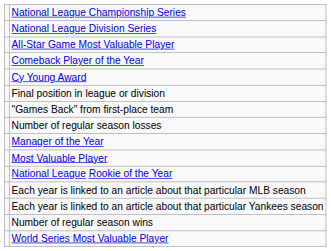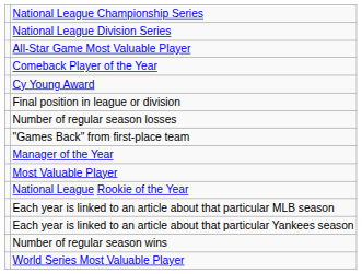rows swapped: "Games Back" from first-place team <-> Number of regular season losses
